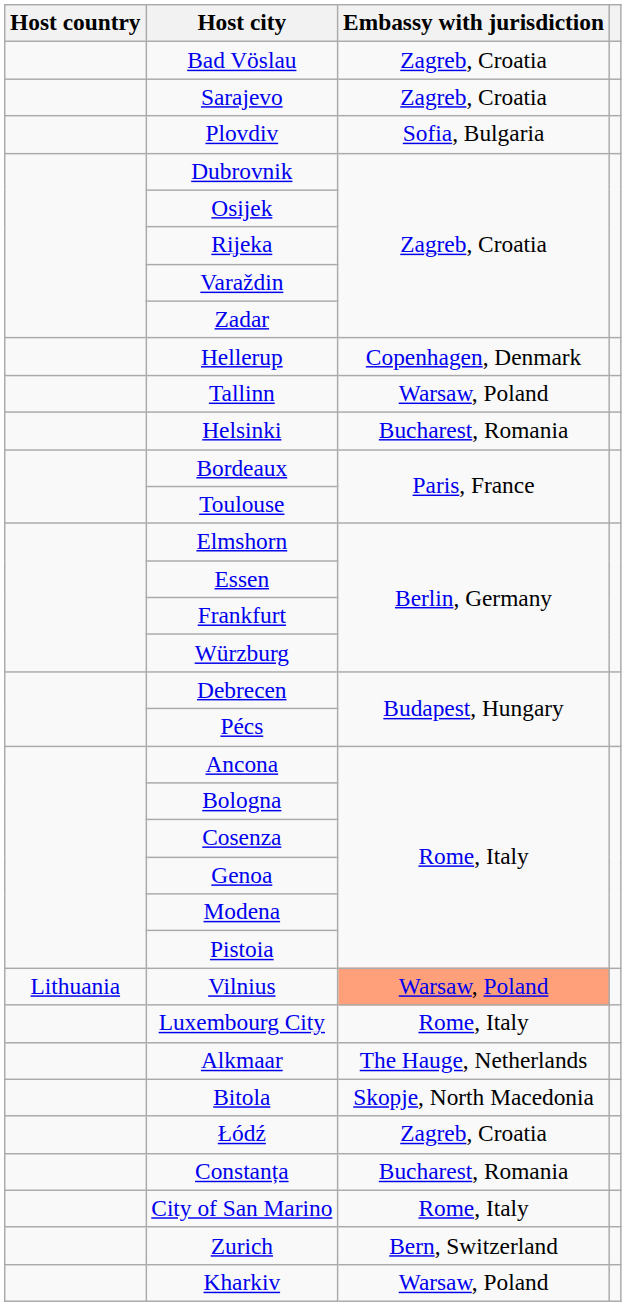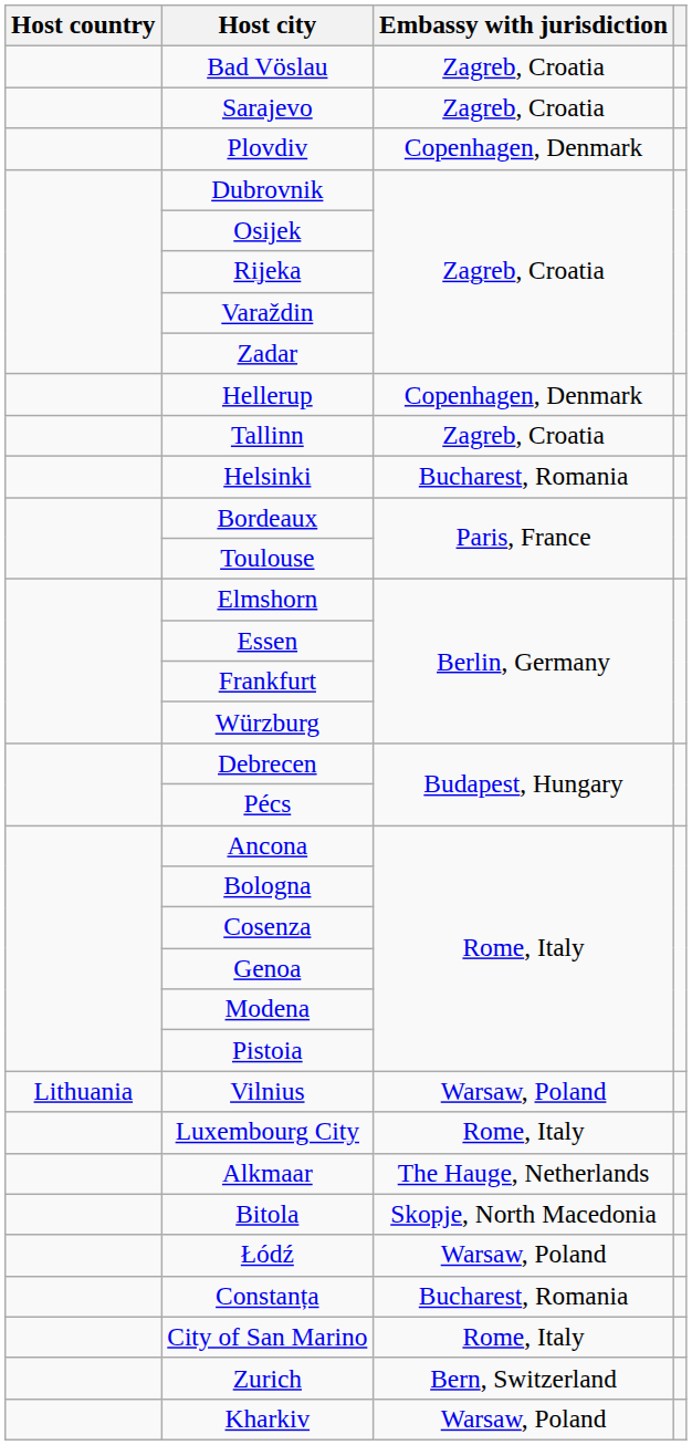Plovdiv | Embassy with jurisdiction: Sofia, Bulgaria -> Copenhagen, Denmark
Tallinn | Embassy with jurisdiction: Warsaw, Poland -> Zagreb, Croatia
Vilnius | Embassy with jurisdiction: lightsalmon background -> no background
Łódź | Embassy with jurisdiction: Zagreb, Croatia -> Warsaw, Poland
